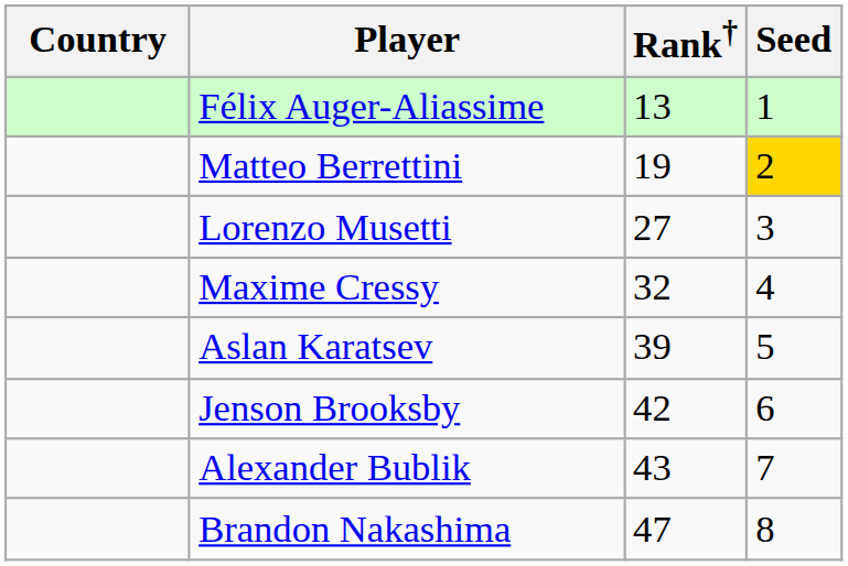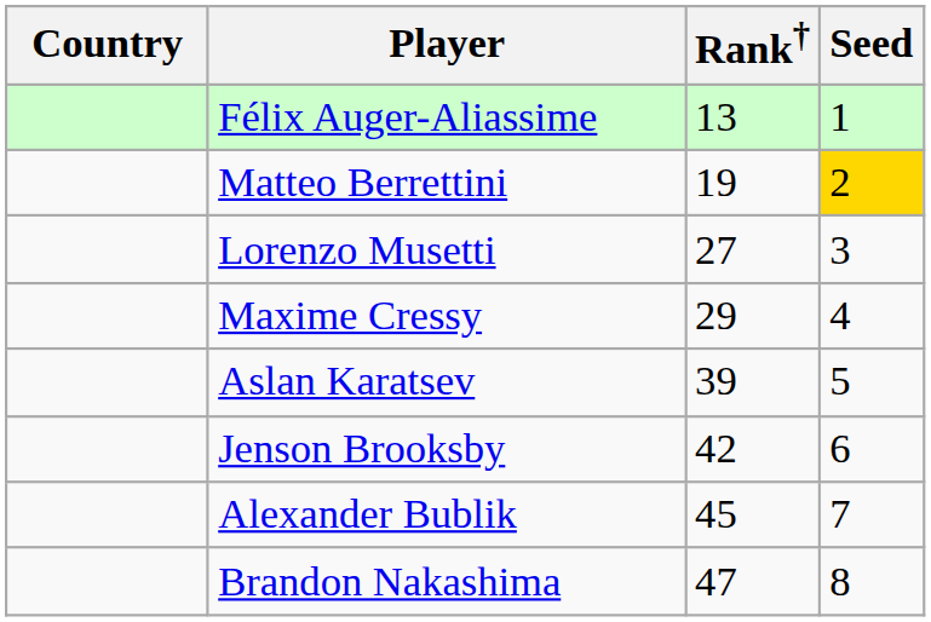Maxime Cressy | Rank†: 32 -> 29
Alexander Bublik | Rank†: 43 -> 45
